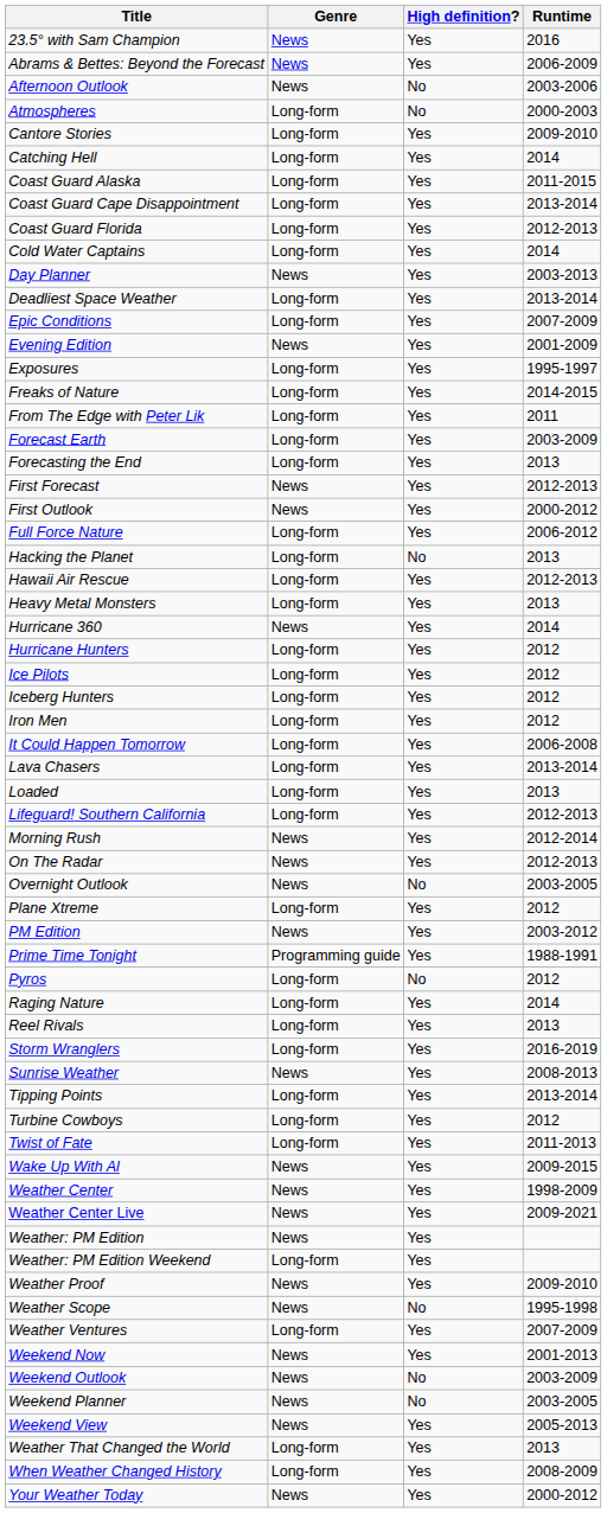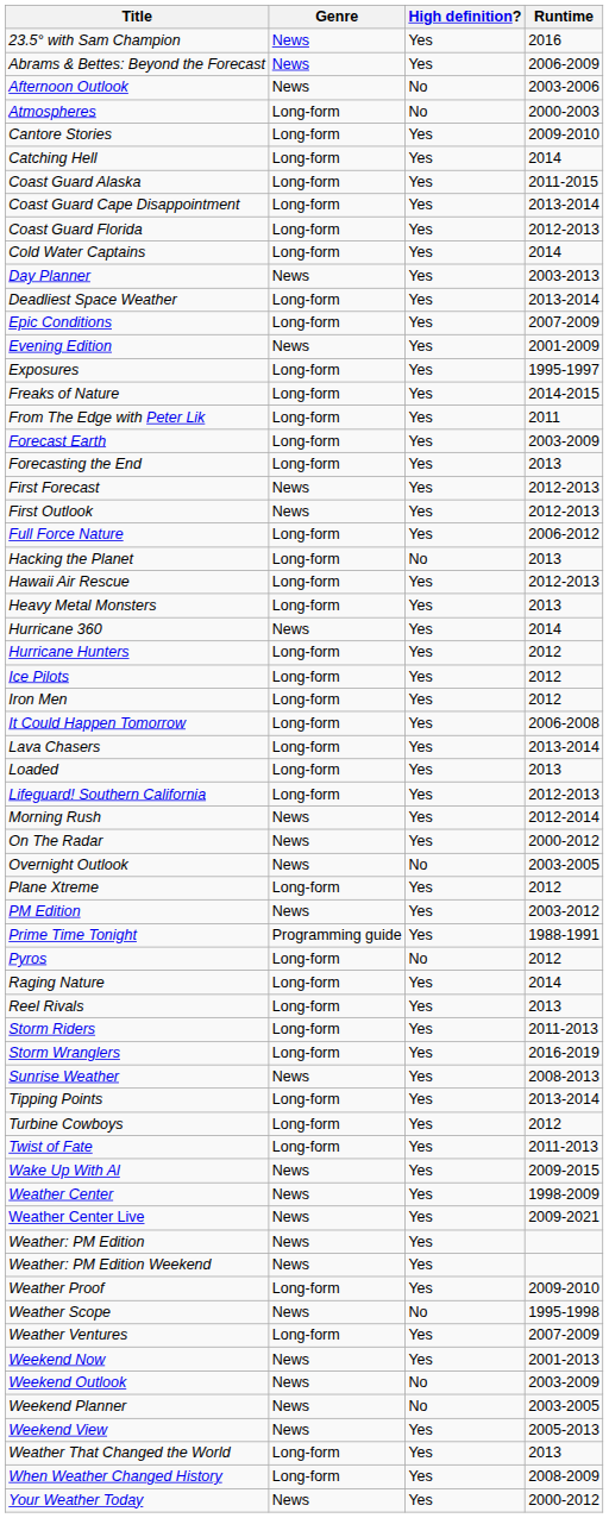First Outlook | Runtime: 2000-2012 -> 2012-2013
- row: Iceberg Hunters | Long-form | Yes | 2012
On The Radar | Runtime: 2012-2013 -> 2000-2012
+ row: Storm Riders | Long-form | Yes | 2011-2013
Weather: PM Edition Weekend | Genre: Long-form -> News
Weather Proof | Genre: News -> Long-form
